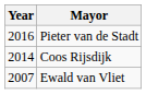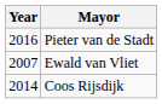rows swapped: Coos Rijsdijk <-> Ewald van Vliet
